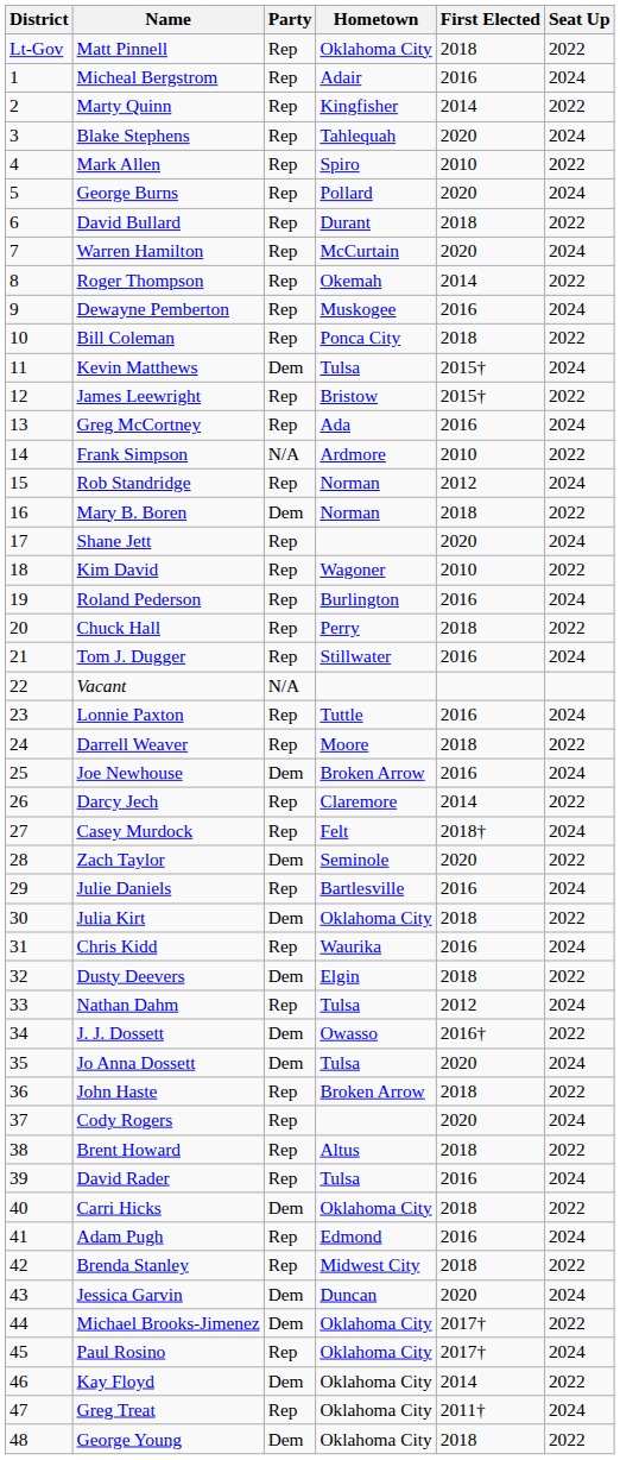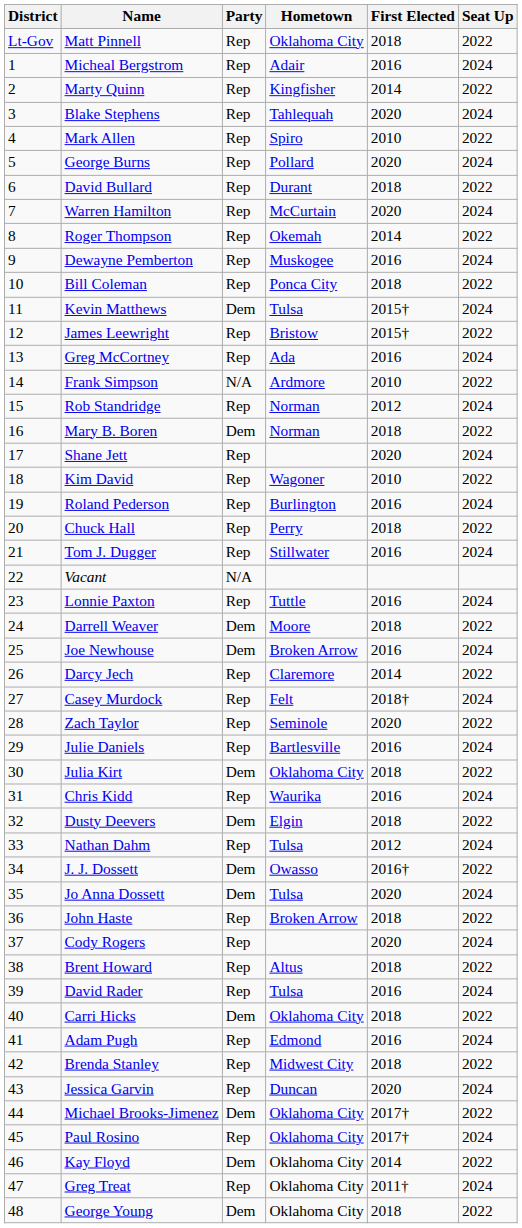Darrell Weaver | Party: Rep -> Dem
Zach Taylor | Party: Dem -> Rep
Jessica Garvin | Party: Dem -> Rep
